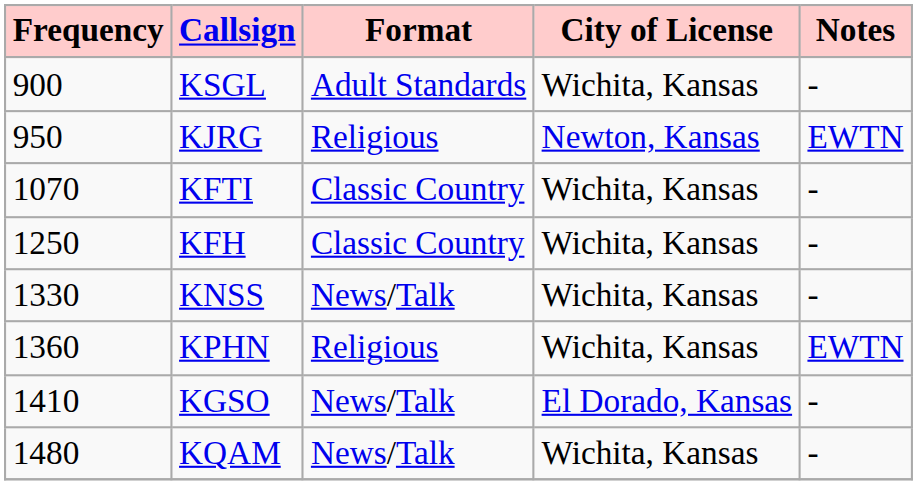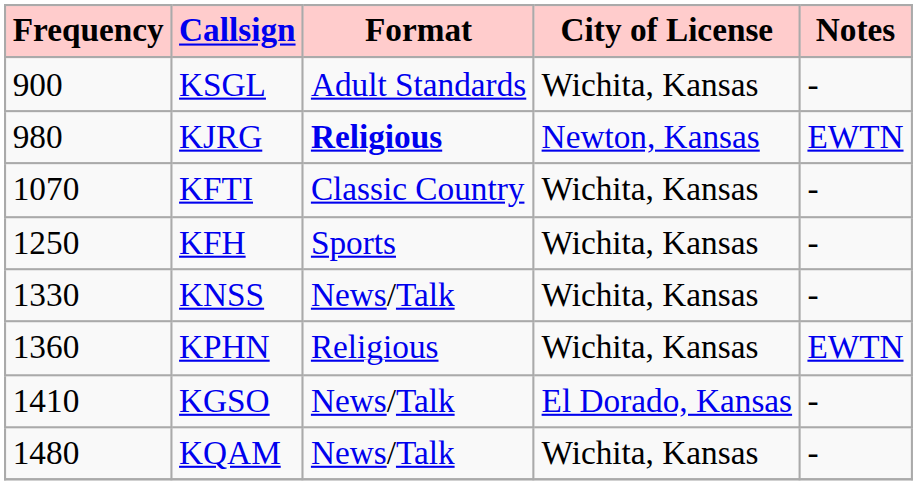KJRG | Frequency: 950 -> 980
KJRG | Format: normal -> bold
KFH | Format: Classic Country -> Sports
